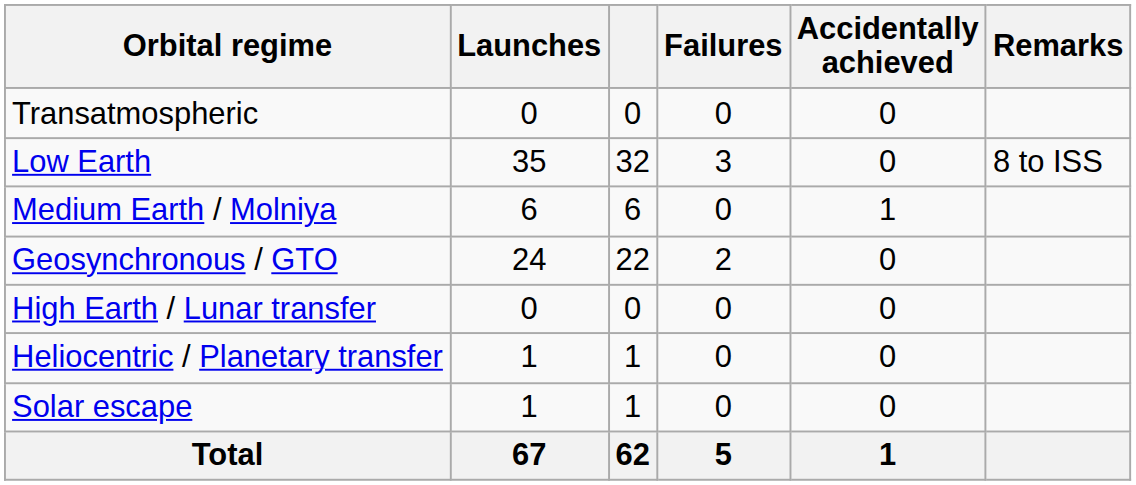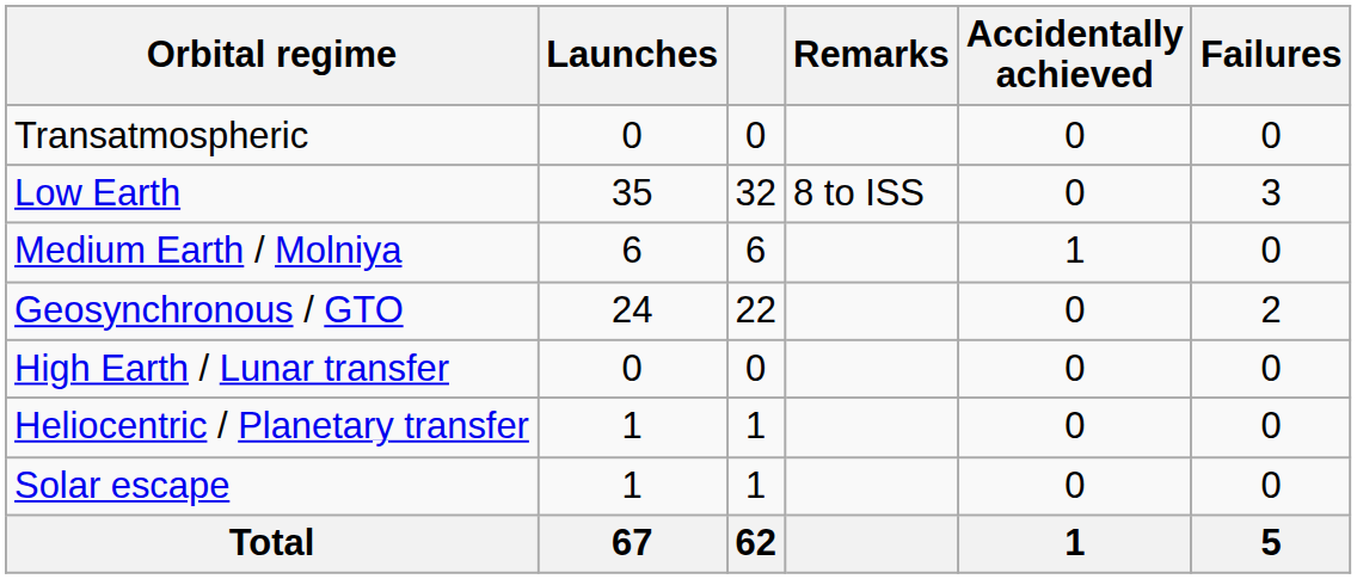columns swapped: Failures <-> Remarks
